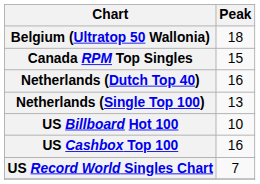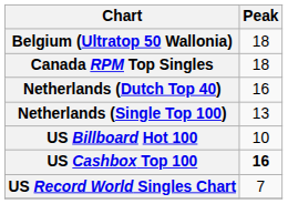Canada RPM Top Singles | Peak: 15 -> 18
US Cashbox Top 100 | Peak: normal -> bold
